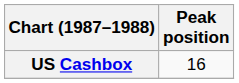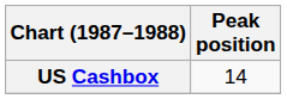US Cashbox | Peak position: 16 -> 14
